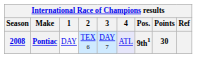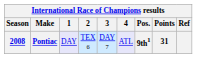Pontiac | 1: no background -> lavender background
Pontiac | Points: 30 -> 31
